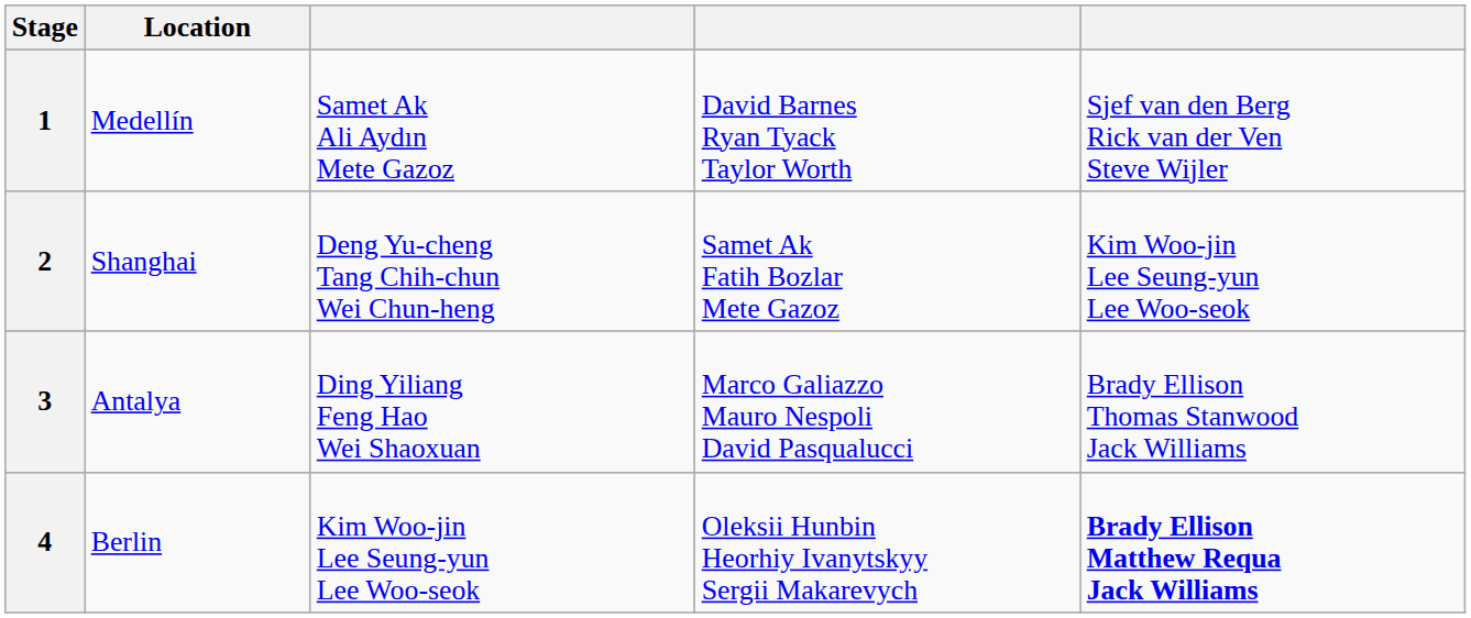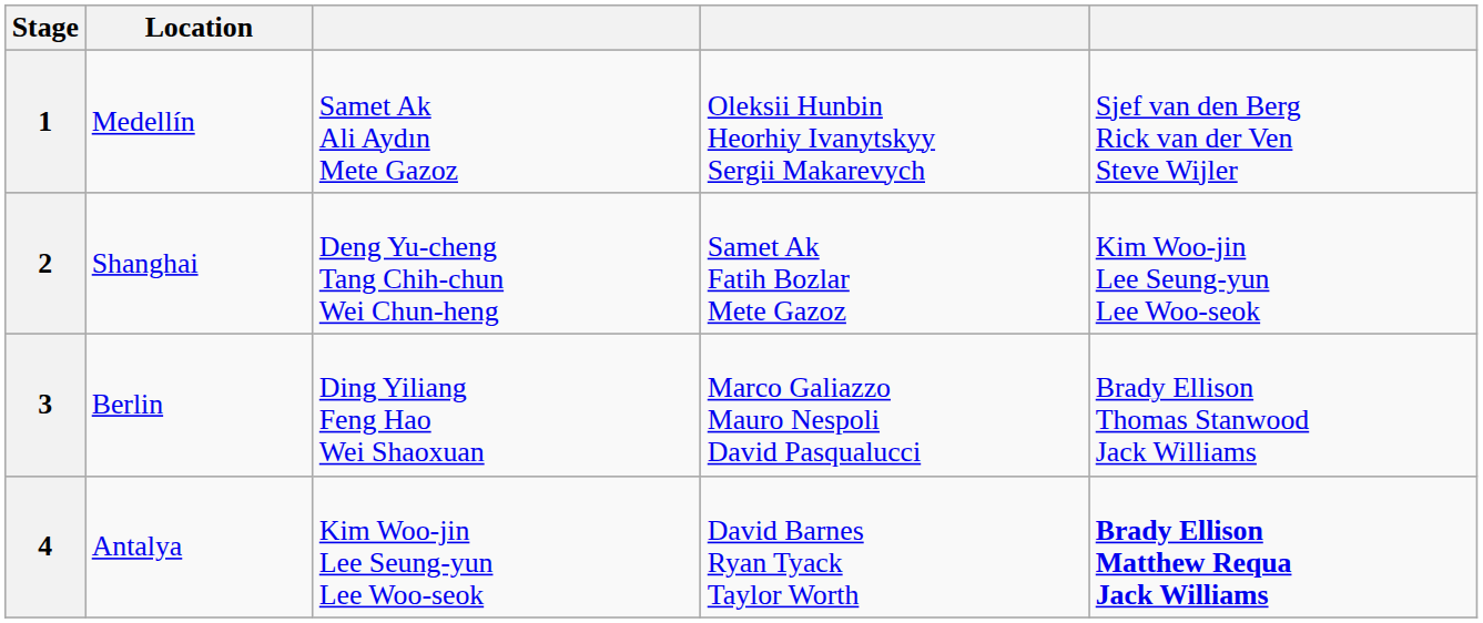1 | column 4: David Barnes Ryan Tyack Taylor Worth -> Oleksii Hunbin Heorhiy Ivanytskyy Sergii Makarevych
3 | Location: Antalya -> Berlin
4 | Location: Berlin -> Antalya
4 | column 4: Oleksii Hunbin Heorhiy Ivanytskyy Sergii Makarevych -> David Barnes Ryan Tyack Taylor Worth
